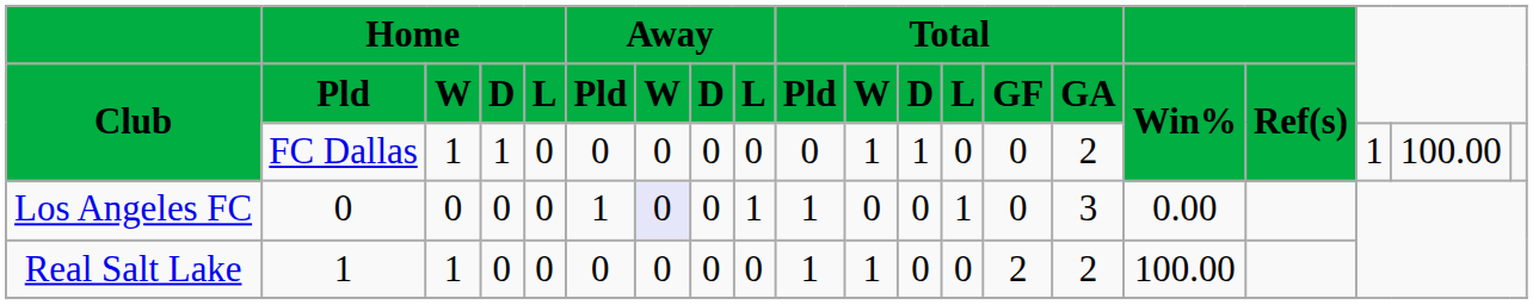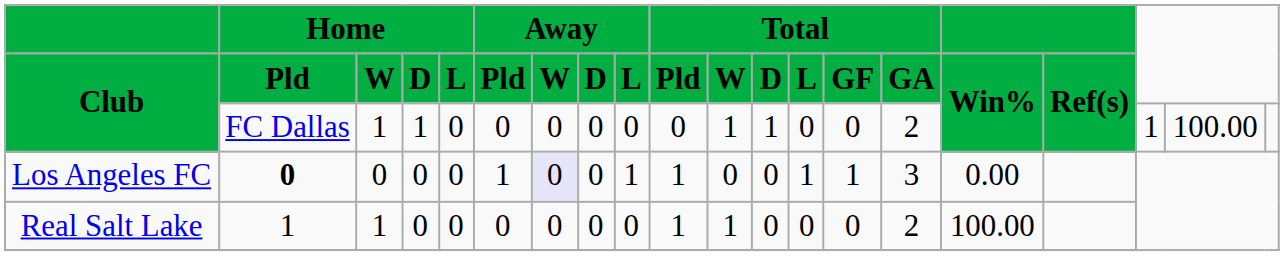Los Angeles FC | Home / Pld: normal -> bold
Los Angeles FC | Total / GF: 0 -> 1
Real Salt Lake | Total / GF: 2 -> 0
